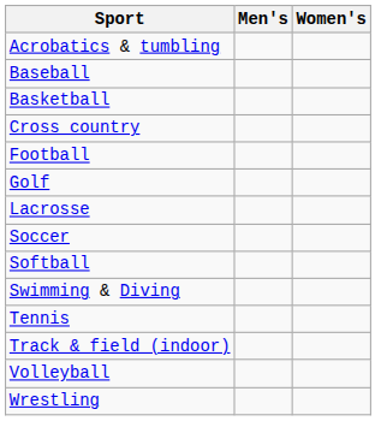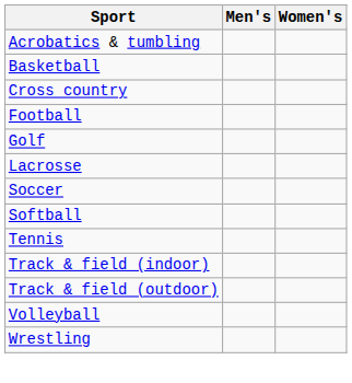- row: Baseball
- row: Swimming & Diving
+ row: Track & field (outdoor)
